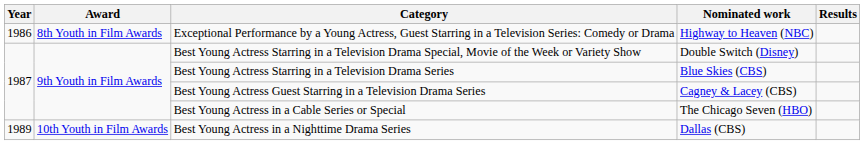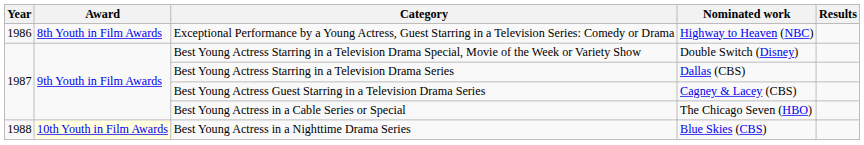Best Young Actress Starring in a Television Drama Series | Nominated work: Blue Skies (CBS) -> Dallas (CBS)
Best Young Actress in a Nighttime Drama Series | Year: 1989 -> 1988
Best Young Actress in a Nighttime Drama Series | Award: no background -> lightyellow background
Best Young Actress in a Nighttime Drama Series | Nominated work: Dallas (CBS) -> Blue Skies (CBS)
